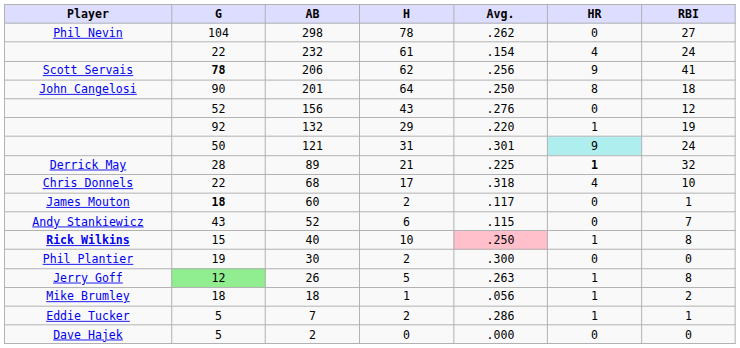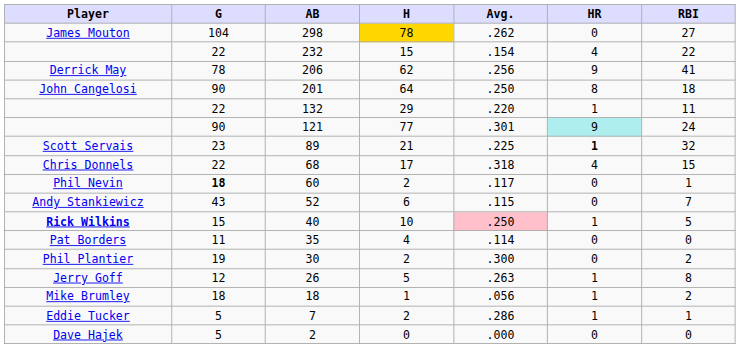298 | Player: Phil Nevin -> James Mouton
298 | H: no background -> gold background
232 | H: 61 -> 15
232 | RBI: 24 -> 22
206 | Player: Scott Servais -> Derrick May
206 | G: bold -> normal
- row: 52 | 156 | 43 | .276 | 0 | 12
132 | G: 92 -> 22
132 | RBI: 19 -> 11
121 | G: 50 -> 90
121 | H: 31 -> 77
89 | Player: Derrick May -> Scott Servais
89 | G: 28 -> 23
68 | RBI: 10 -> 15
60 | Player: James Mouton -> Phil Nevin
40 | RBI: 8 -> 5
+ row: Pat Borders | 11 | 35 | 4 | .114 | 0 | 0
30 | RBI: 0 -> 2
26 | G: lightgreen background -> no background
